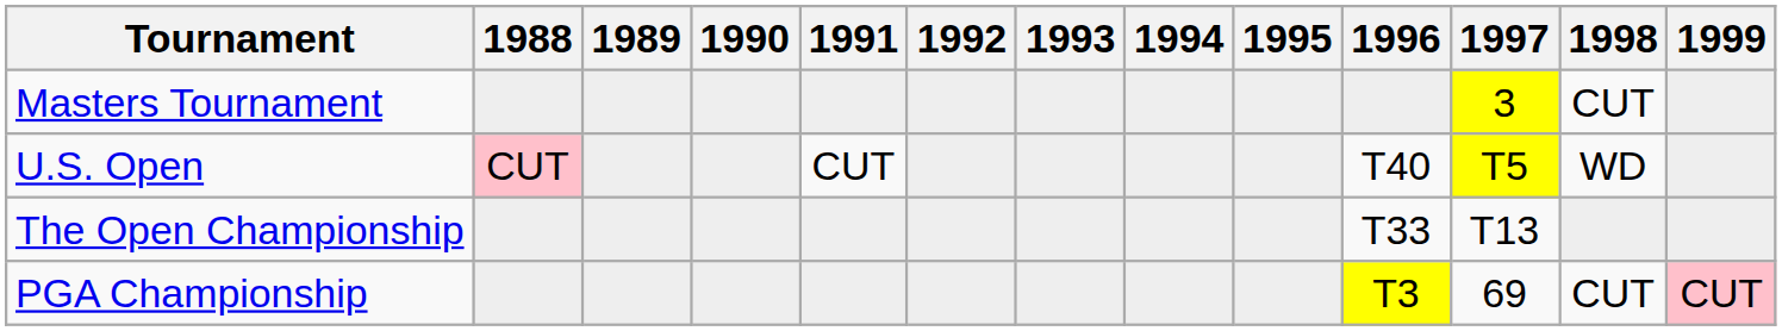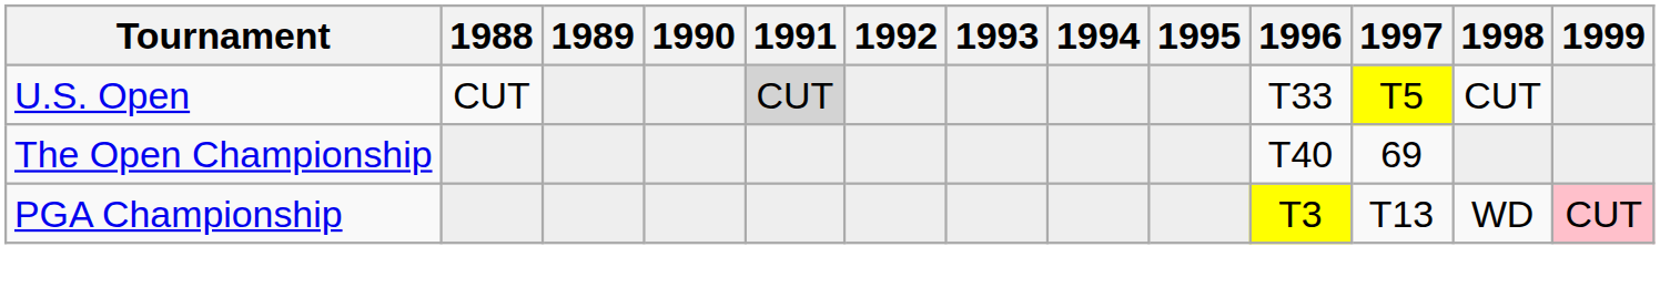- row: Masters Tournament | 3 | CUT
U.S. Open | 1988: pink background -> no background
U.S. Open | 1991: no background -> lightgrey background
U.S. Open | 1996: T40 -> T33
U.S. Open | 1998: WD -> CUT
The Open Championship | 1996: T33 -> T40
The Open Championship | 1997: T13 -> 69
PGA Championship | 1997: 69 -> T13
PGA Championship | 1998: CUT -> WD
